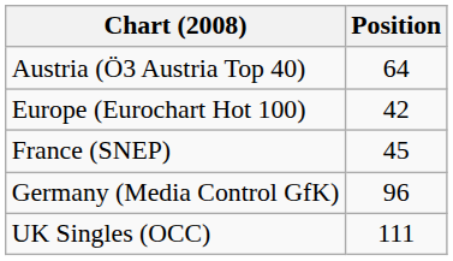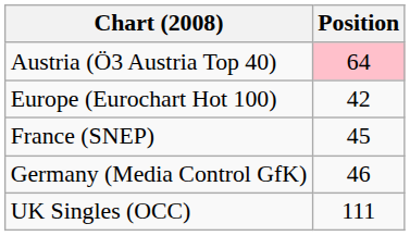Austria (Ö3 Austria Top 40) | Position: no background -> pink background
Germany (Media Control GfK) | Position: 96 -> 46
